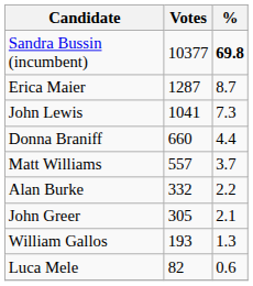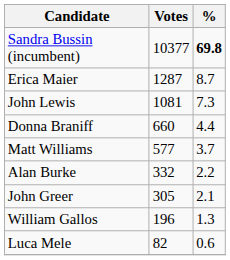John Lewis | Votes: 1041 -> 1081
Matt Williams | Votes: 557 -> 577
William Gallos | Votes: 193 -> 196
